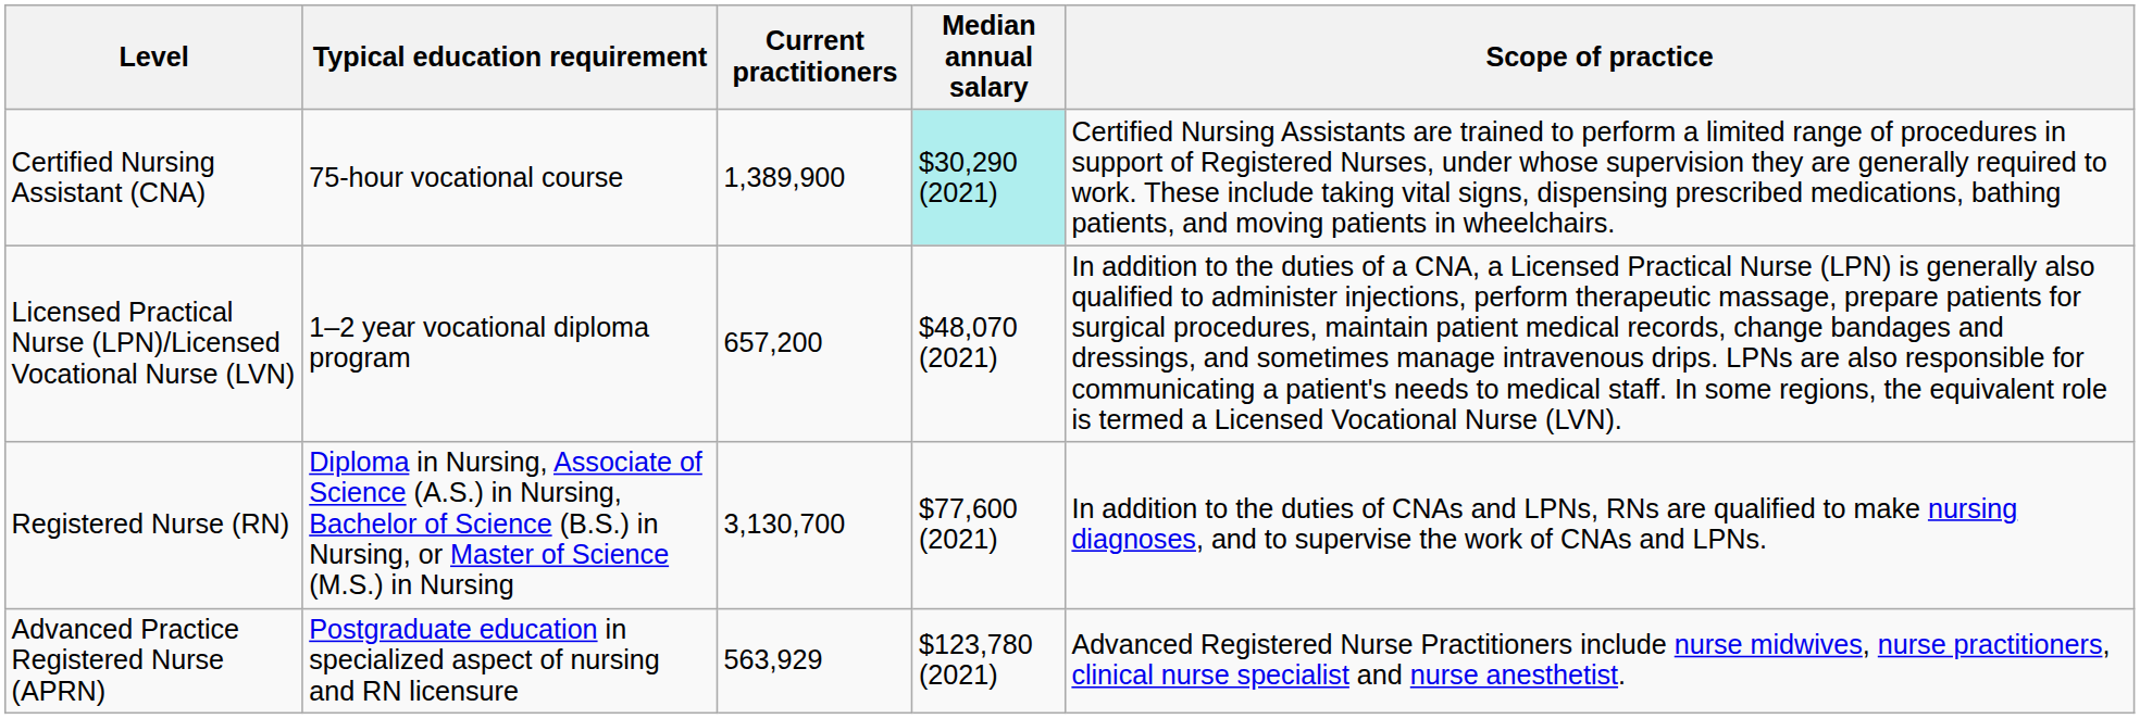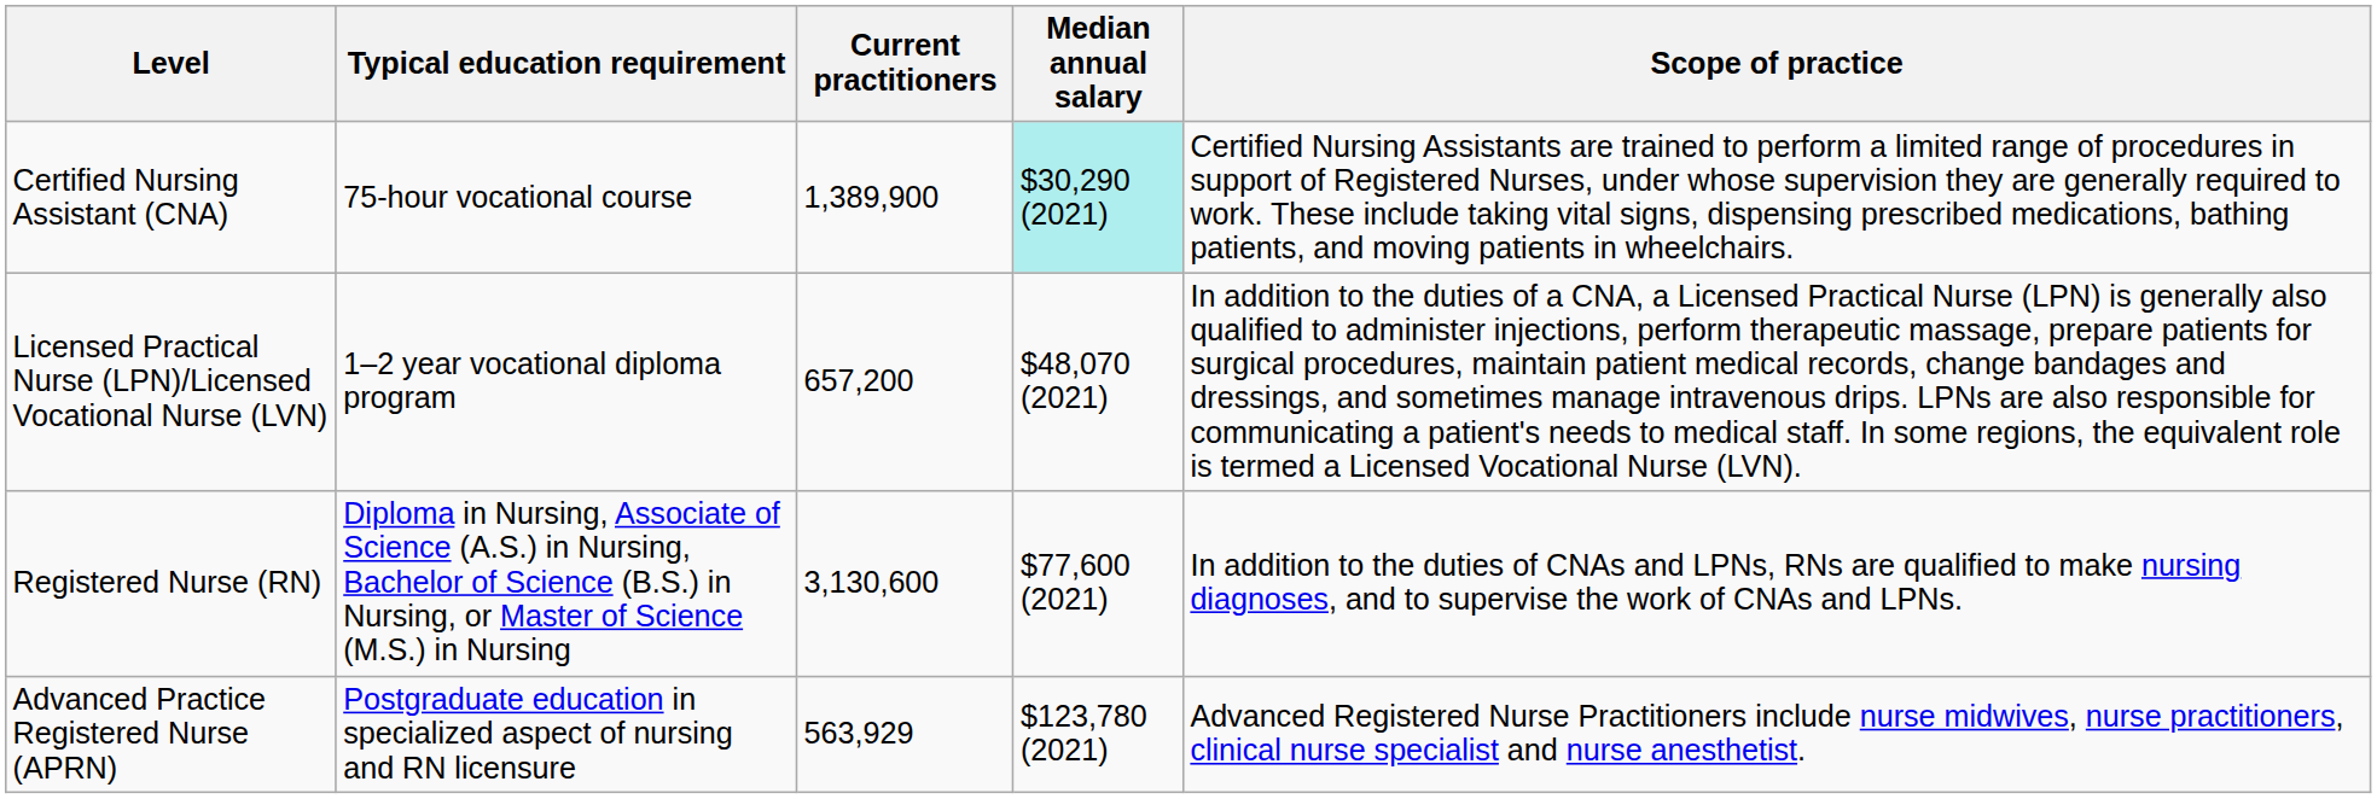Registered Nurse (RN) | Current practitioners: 3,130,700 -> 3,130,600
